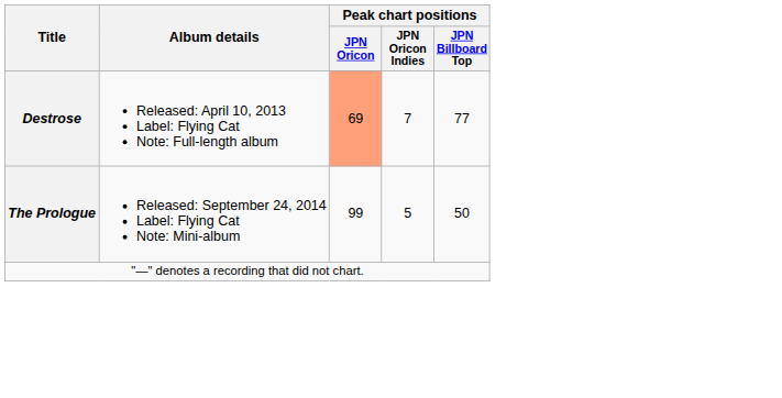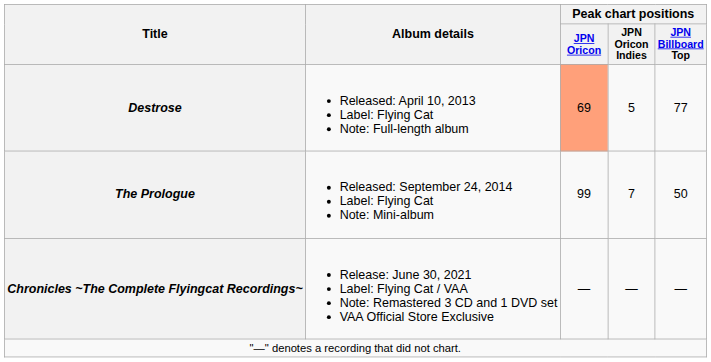Destrose | Peak chart positions / JPN Oricon Indies: 7 -> 5
The Prologue | Peak chart positions / JPN Oricon Indies: 5 -> 7
+ row: Chronicles ~The Complete Flyingcat Recordings~ | Release: June 30, 2021 Label: Flying Cat / VAA Note: Remastered 3 CD and 1 DVD set VAA Official Store Exclusive | — | — | —
